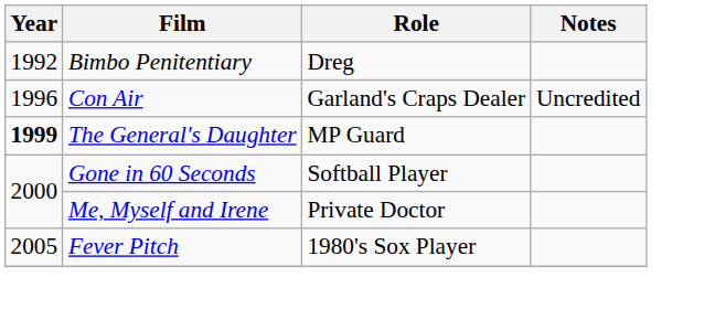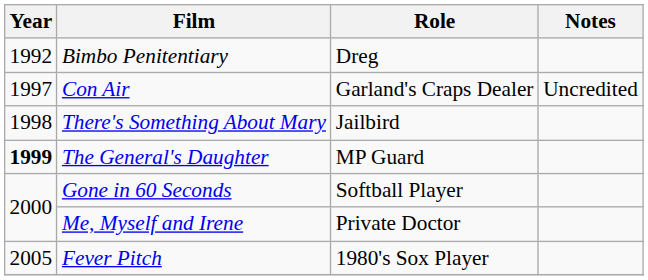Con Air | Year: 1996 -> 1997
+ row: 1998 | There's Something About Mary | Jailbird
